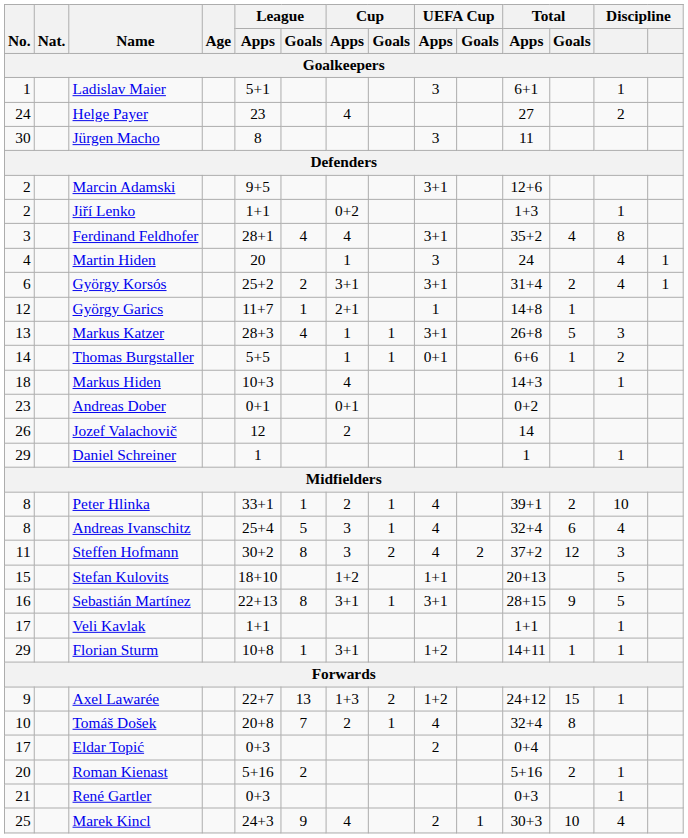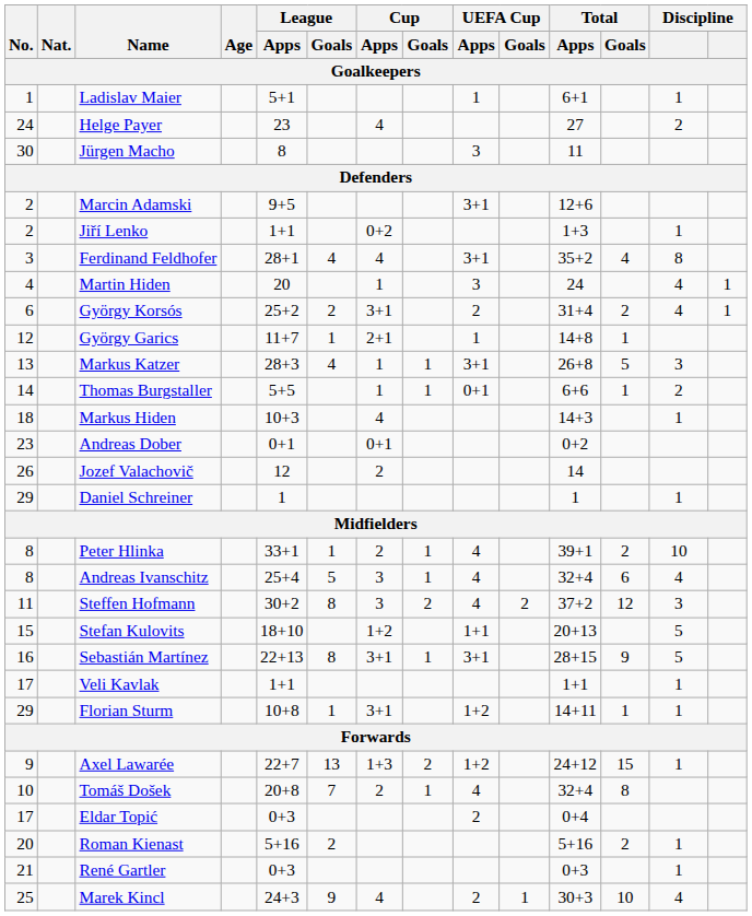Ladislav Maier | UEFA Cup / Apps: 3 -> 1
György Korsós | UEFA Cup / Apps: 3+1 -> 2
